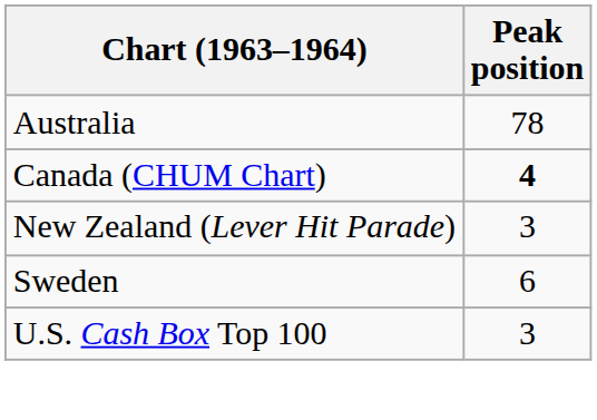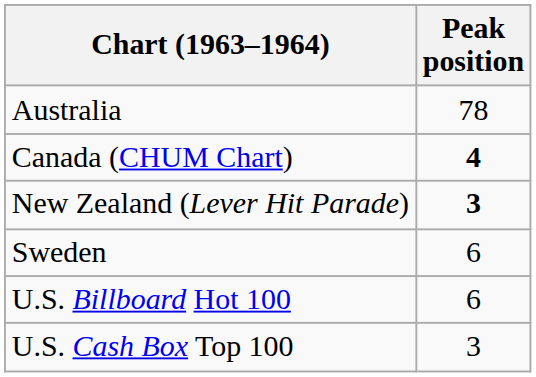New Zealand (Lever Hit Parade) | Peak position: normal -> bold
+ row: U.S. Billboard Hot 100 | 6
